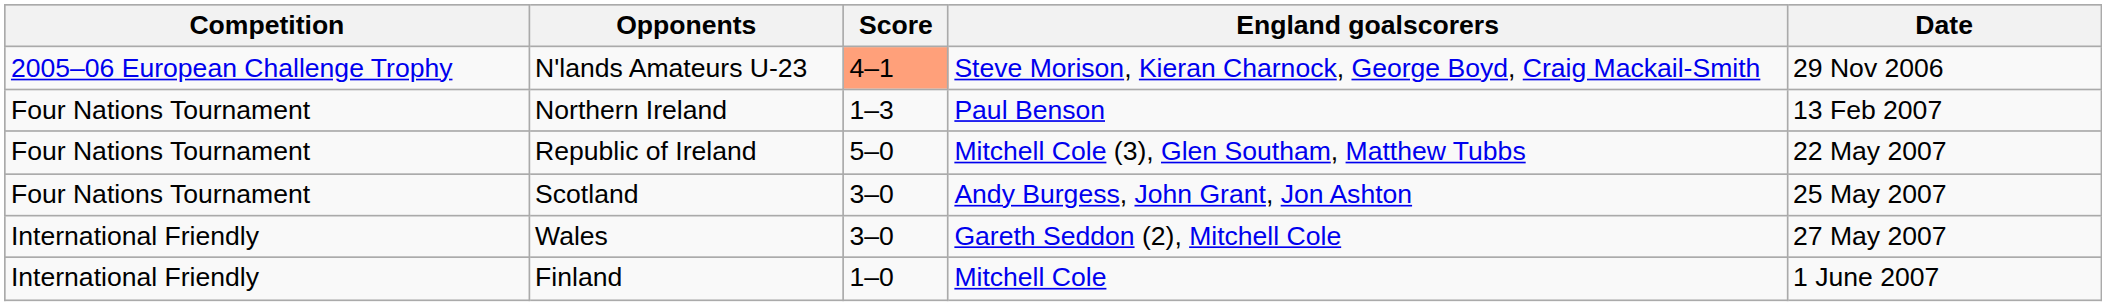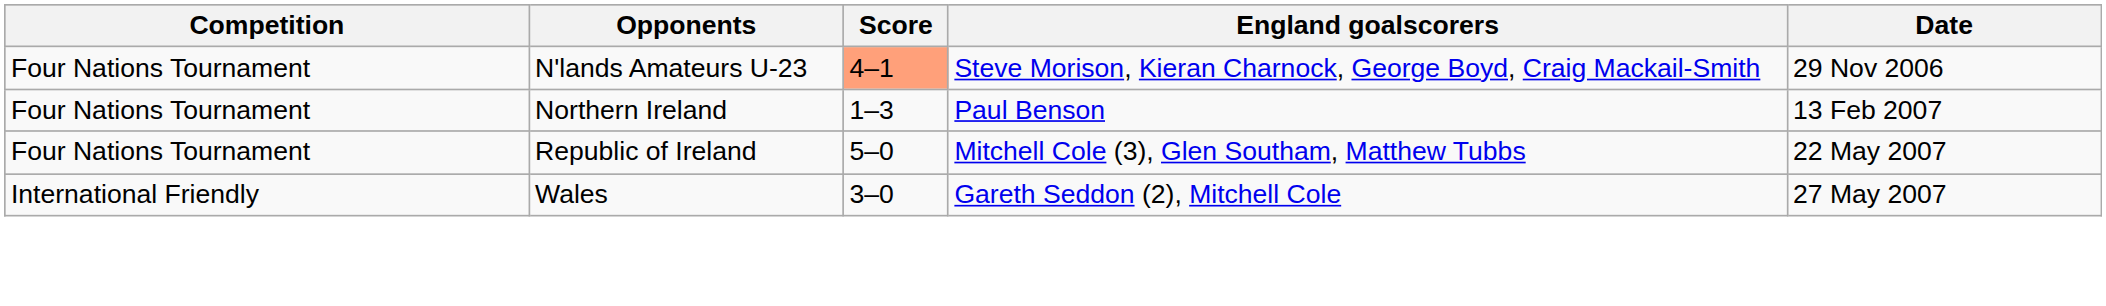N'lands Amateurs U-23 | Competition: 2005–06 European Challenge Trophy -> Four Nations Tournament
- row: Four Nations Tournament | Scotland | 3–0 | Andy Burgess, John Grant, Jon Ashton | 25 May 2007
- row: International Friendly | Finland | 1–0 | Mitchell Cole | 1 June 2007
